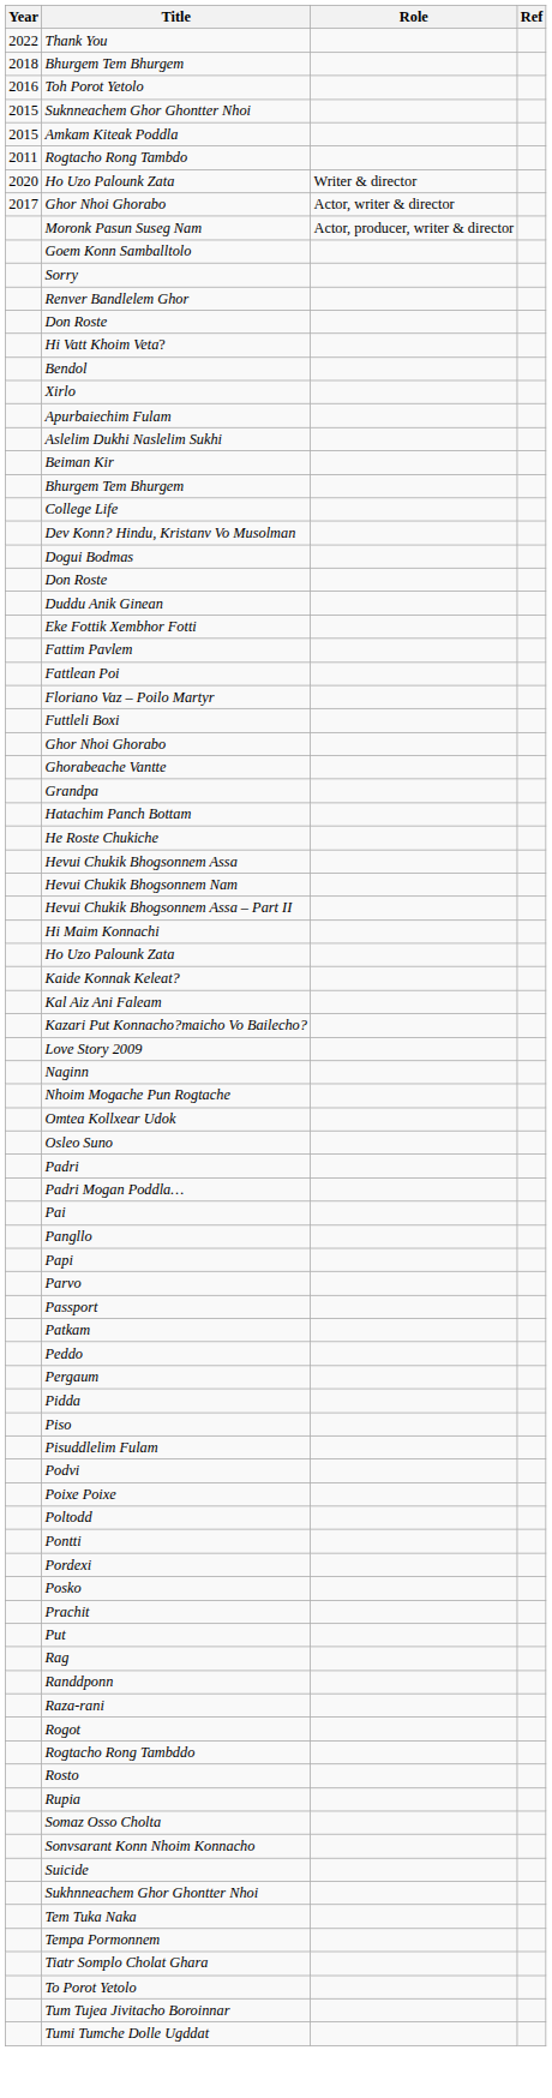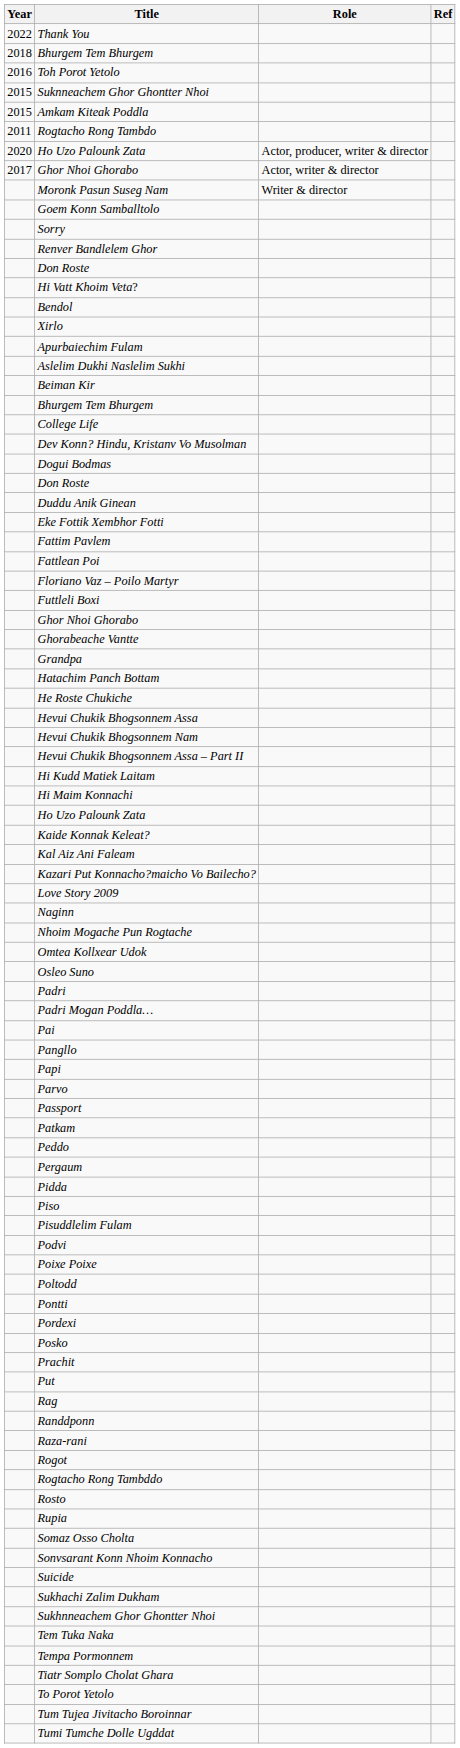2020 / Ho Uzo Palounk Zata | Role: Writer & director -> Actor, producer, writer & director
Moronk Pasun Suseg Nam | Role: Actor, producer, writer & director -> Writer & director
+ row: Hi Kudd Matiek Laitam
+ row: Sukhachi Zalim Dukham
